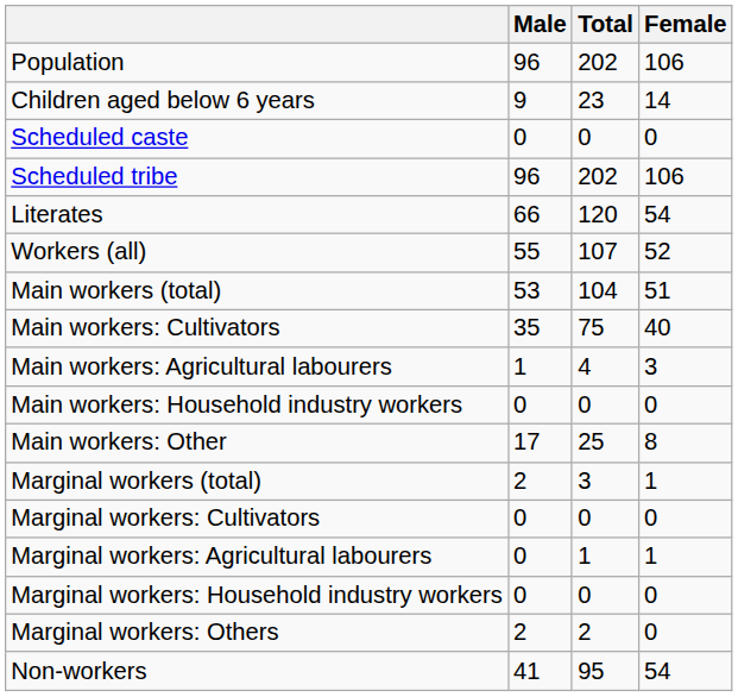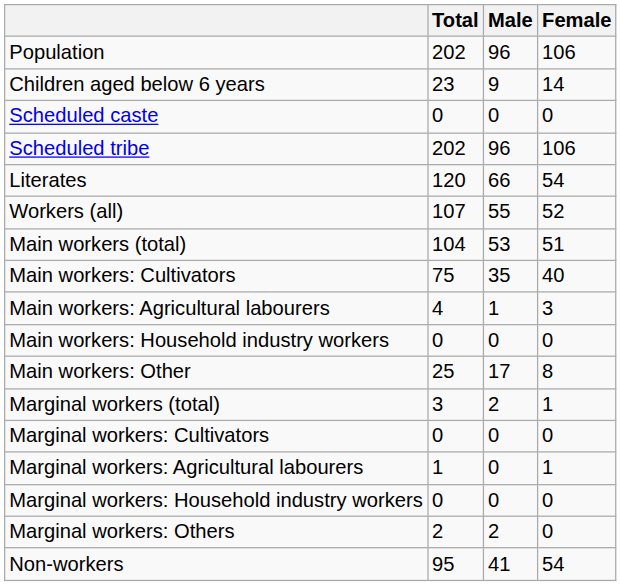columns swapped: Total <-> Male
